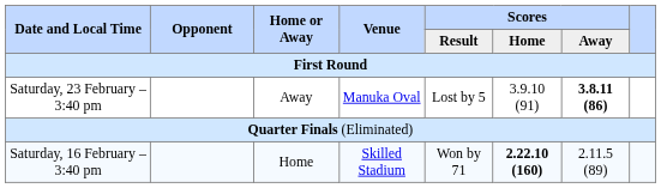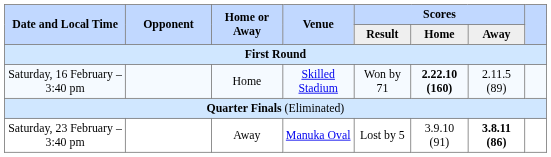rows swapped: Saturday, 16 February – 3:40 pm <-> Saturday, 23 February – 3:40 pm
